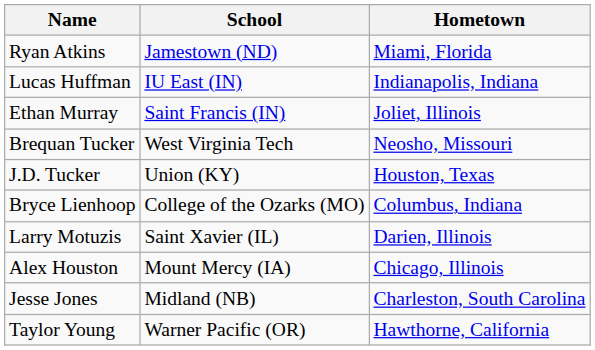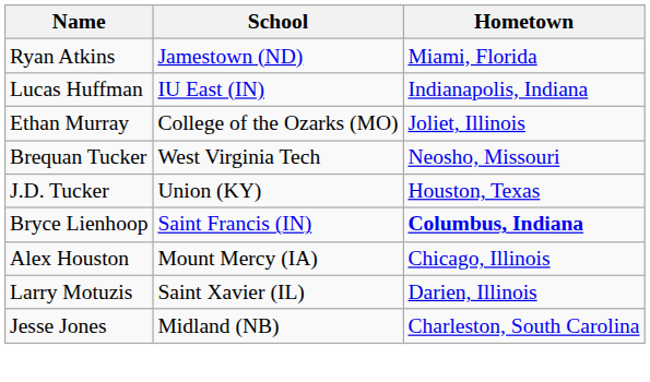Ethan Murray | School: Saint Francis (IN) -> College of the Ozarks (MO)
Bryce Lienhoop | School: College of the Ozarks (MO) -> Saint Francis (IN)
Bryce Lienhoop | Hometown: normal -> bold
rows swapped: Alex Houston <-> Larry Motuzis
- row: Taylor Young | Warner Pacific (OR) | Hawthorne, California
